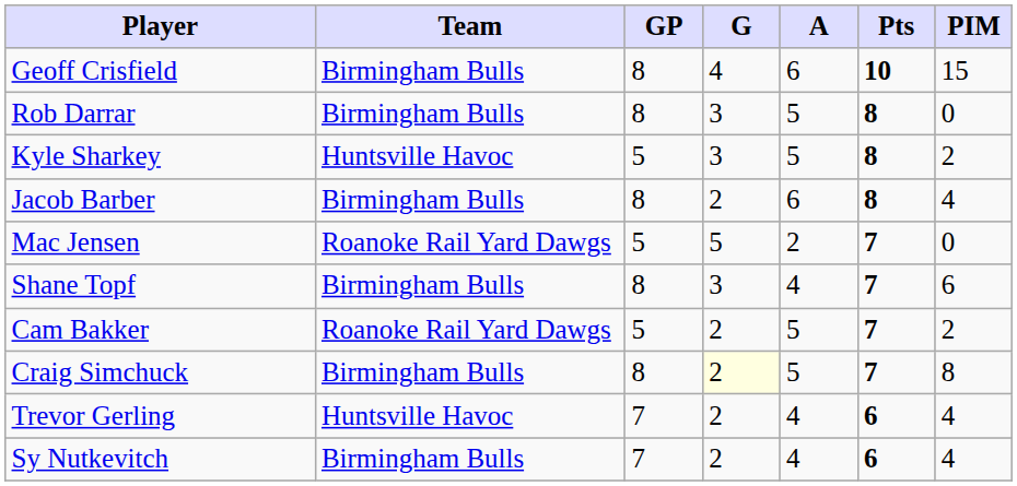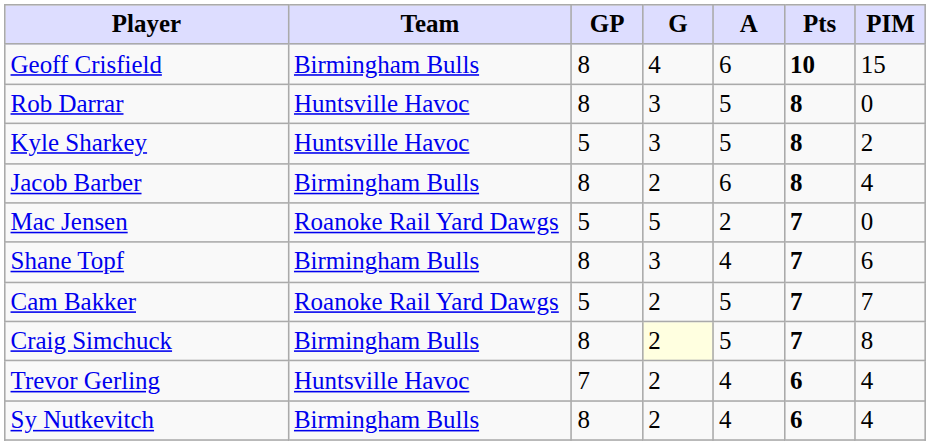Rob Darrar | Team: Birmingham Bulls -> Huntsville Havoc
Cam Bakker | PIM: 2 -> 7
Sy Nutkevitch | GP: 7 -> 8
